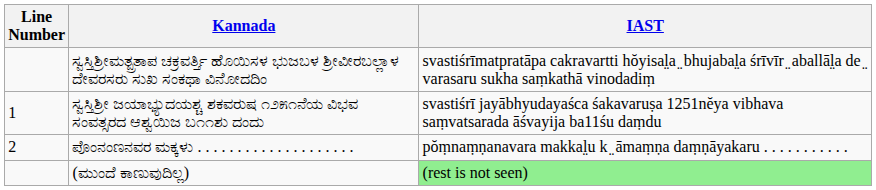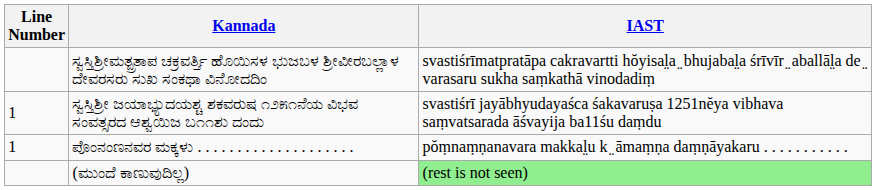ಪೊಂನಂಣನವರ ಮಕ್ಕಳು . . . . . . . . . . . . . . . . . . . . | Line Number: 2 -> 1
